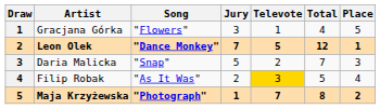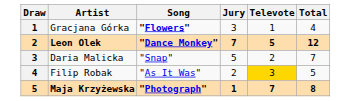- column: Place | 5 | 1 | 3 | 4 | 2
Gracjana Górka | Song: normal -> bold
